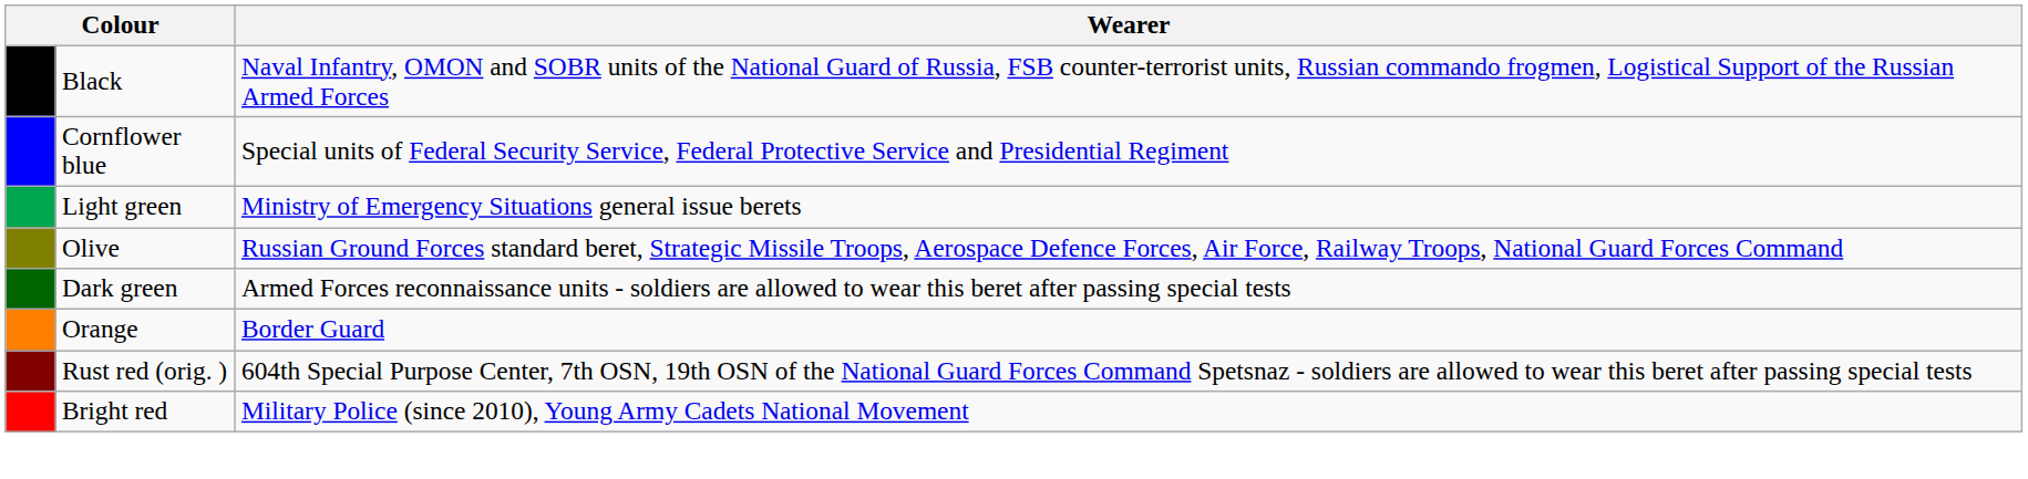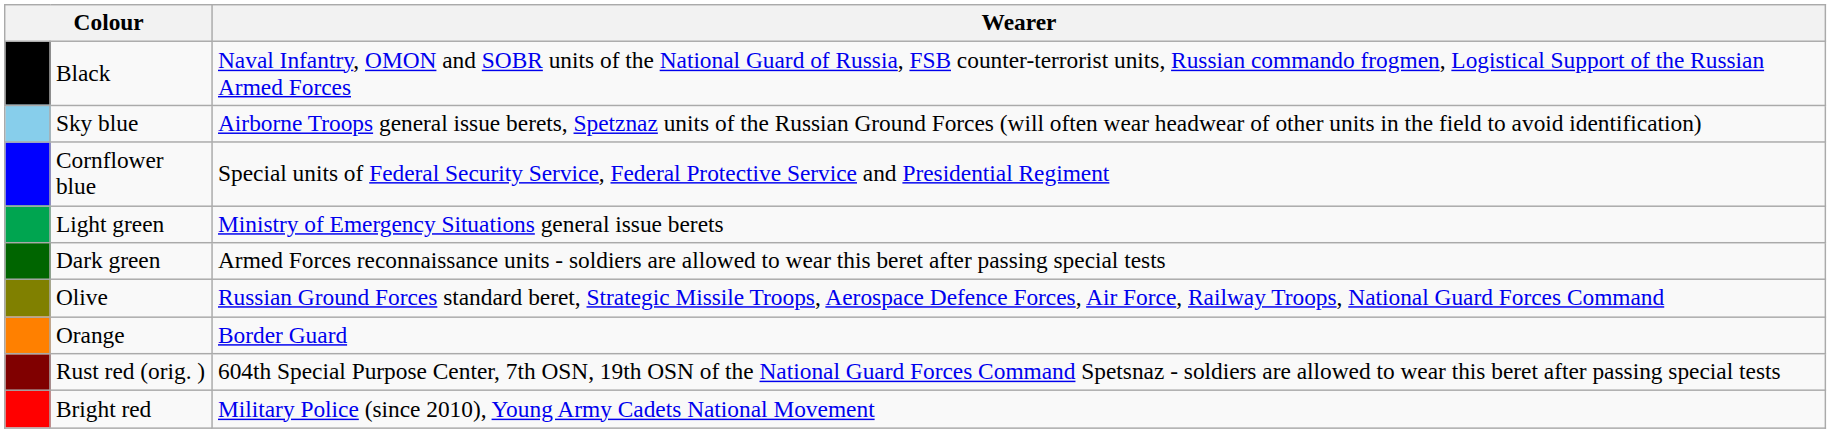+ row: Sky blue | Airborne Troops general issue berets, Spetznaz units of the Russian Ground Forces (will often wear headwear of other units in the field to avoid identification)
rows swapped: Dark green <-> Olive
